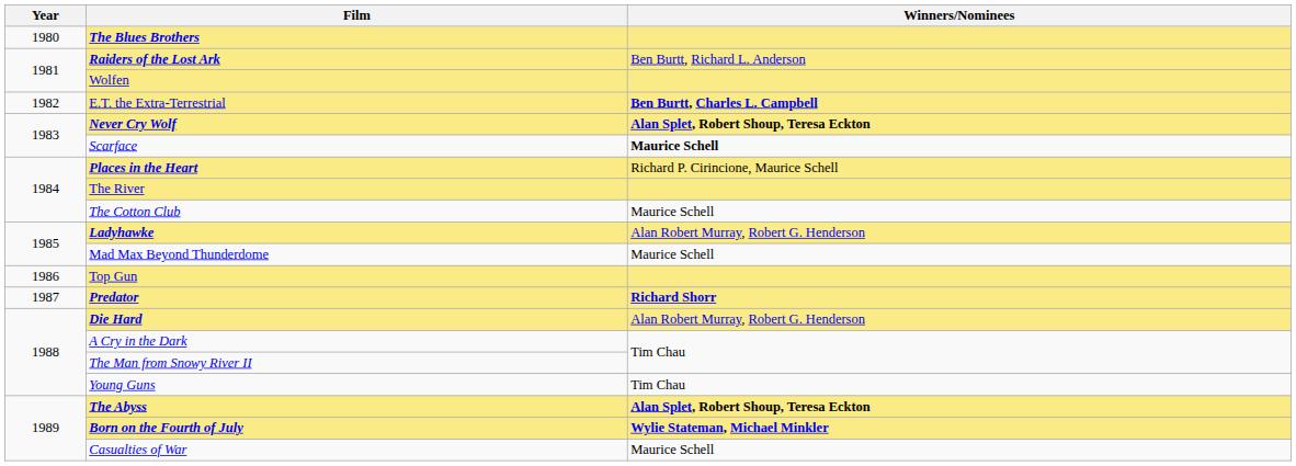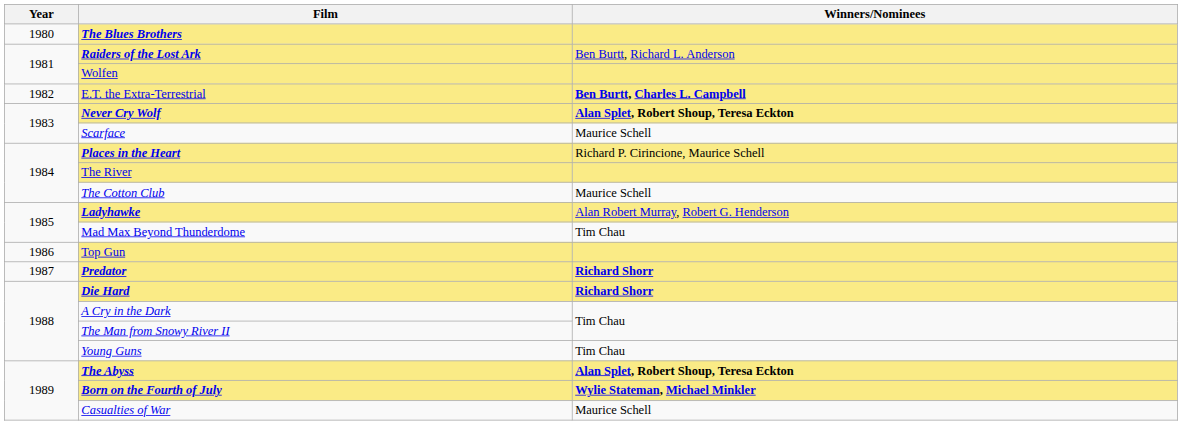Scarface | Winners/Nominees: bold -> normal
Mad Max Beyond Thunderdome | Winners/Nominees: Maurice Schell -> Tim Chau
Die Hard | Winners/Nominees: Alan Robert Murray, Robert G. Henderson -> Richard Shorr
